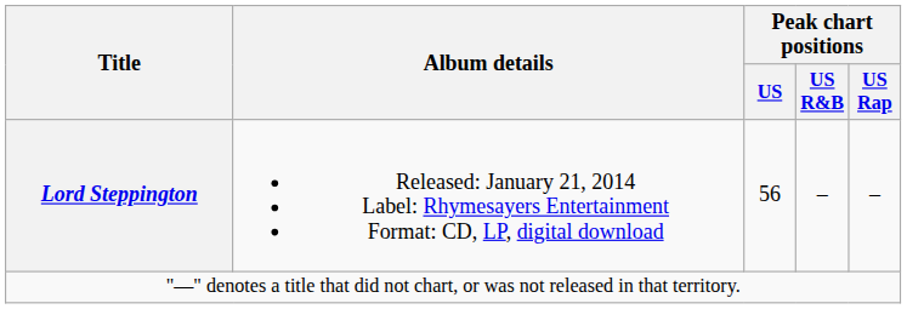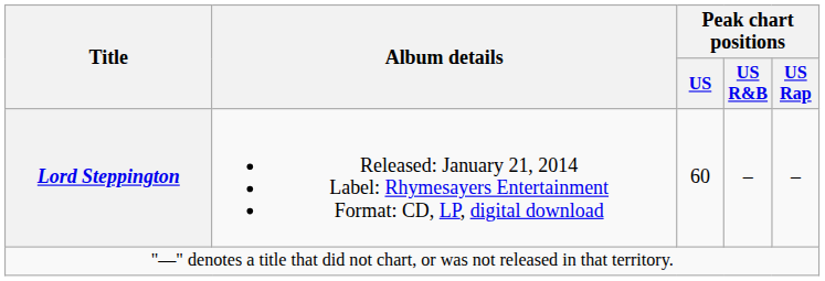Lord Steppington | Peak chart positions / US: 56 -> 60
